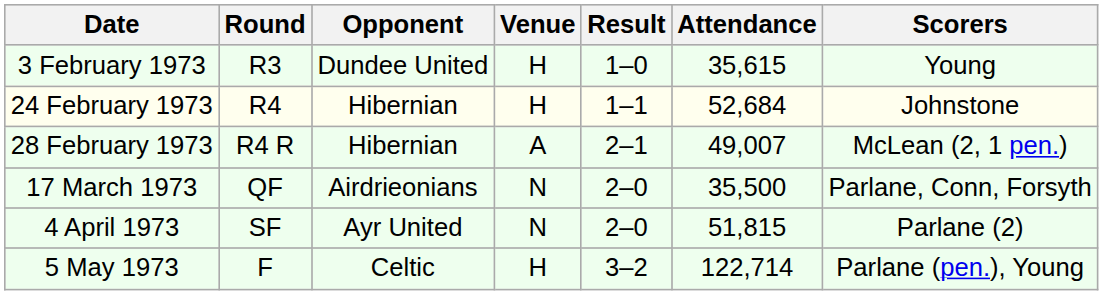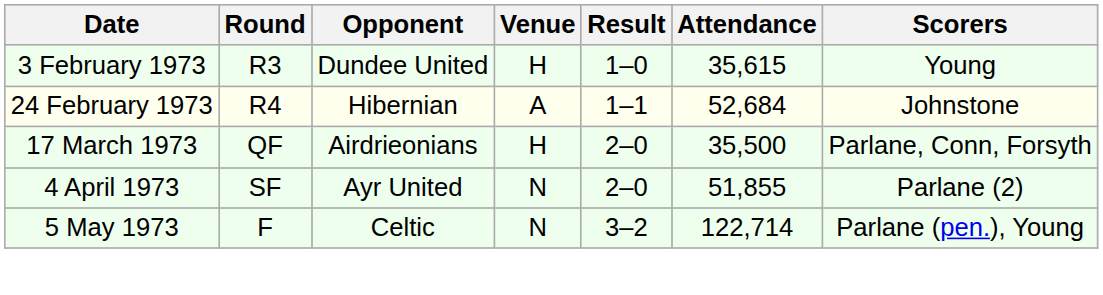24 February 1973 | Venue: H -> A
- row: 28 February 1973 | R4 R | Hibernian | A | 2–1 | 49,007 | McLean (2, 1 pen.)
17 March 1973 | Venue: N -> H
4 April 1973 | Attendance: 51,815 -> 51,855
5 May 1973 | Venue: H -> N
